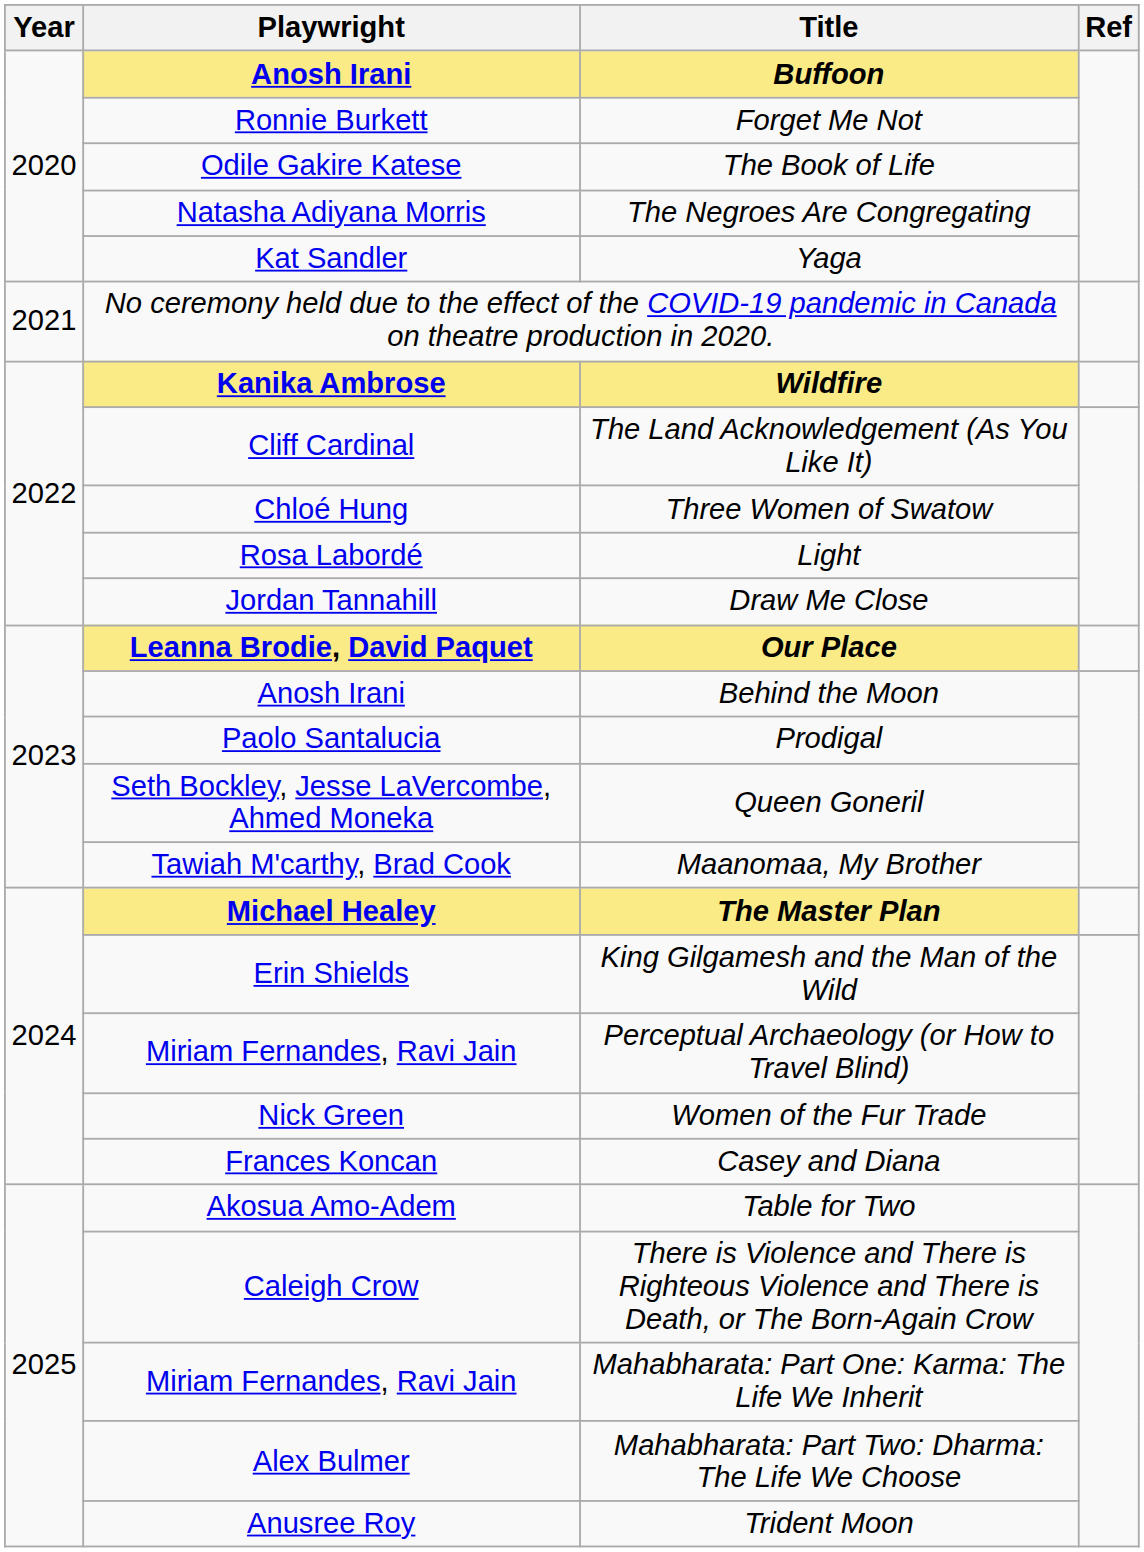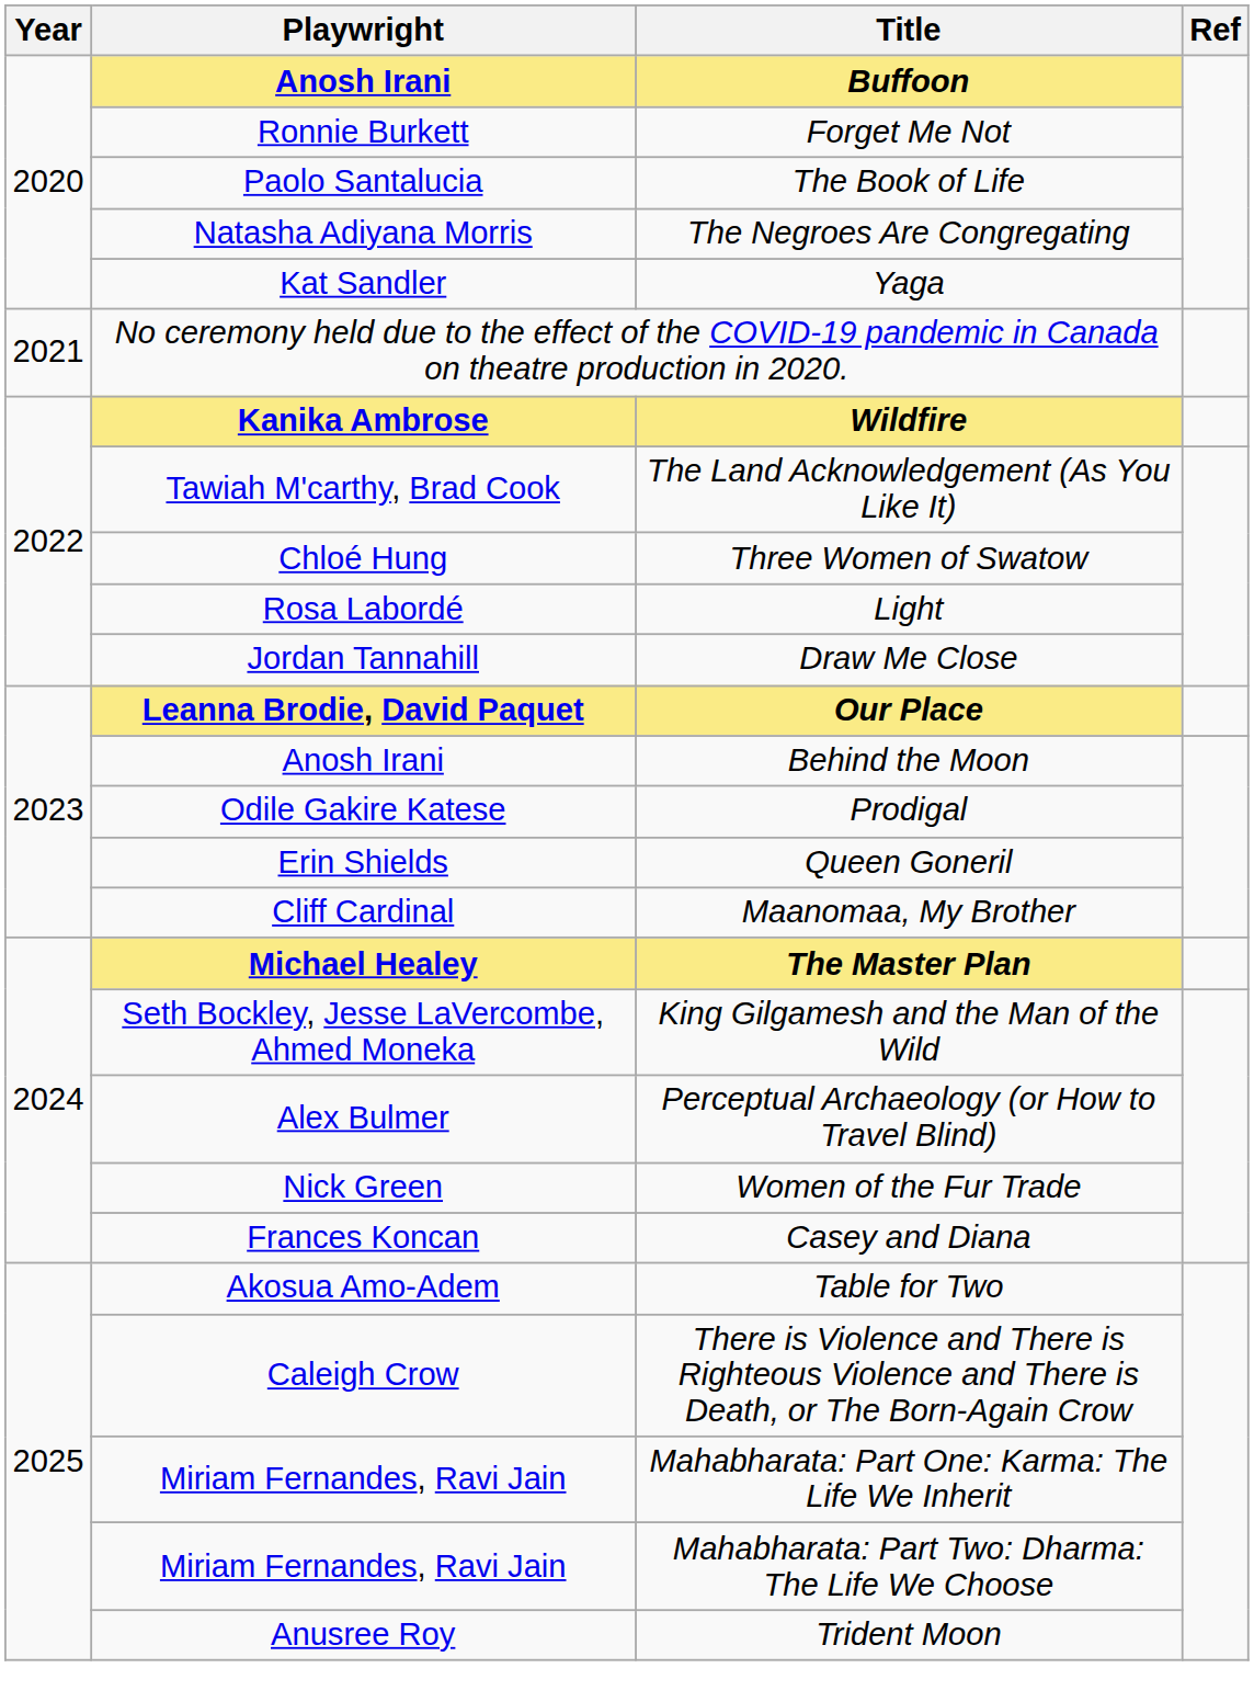The Book of Life | Playwright: Odile Gakire Katese -> Paolo Santalucia
The Land Acknowledgement (As You Like It) | Playwright: Cliff Cardinal -> Tawiah M'carthy, Brad Cook
Prodigal | Playwright: Paolo Santalucia -> Odile Gakire Katese
Queen Goneril | Playwright: Seth Bockley, Jesse LaVercombe, Ahmed Moneka -> Erin Shields
Maanomaa, My Brother | Playwright: Tawiah M'carthy, Brad Cook -> Cliff Cardinal
King Gilgamesh and the Man of the Wild | Playwright: Erin Shields -> Seth Bockley, Jesse LaVercombe, Ahmed Moneka
Perceptual Archaeology (or How to Travel Blind) | Playwright: Miriam Fernandes, Ravi Jain -> Alex Bulmer
Mahabharata: Part Two: Dharma: The Life We Choose | Playwright: Alex Bulmer -> Miriam Fernandes, Ravi Jain
